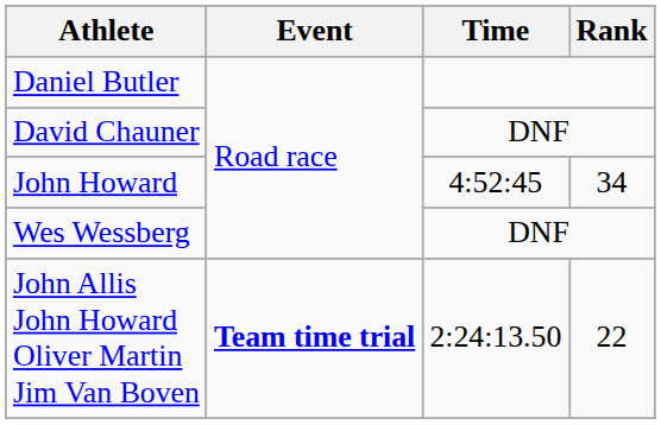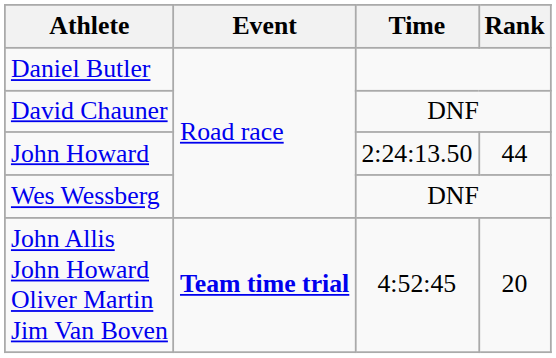John Howard | Time: 4:52:45 -> 2:24:13.50
John Howard | Rank: 34 -> 44
John Allis John Howard Oliver Martin Jim Van Boven | Time: 2:24:13.50 -> 4:52:45
John Allis John Howard Oliver Martin Jim Van Boven | Rank: 22 -> 20
